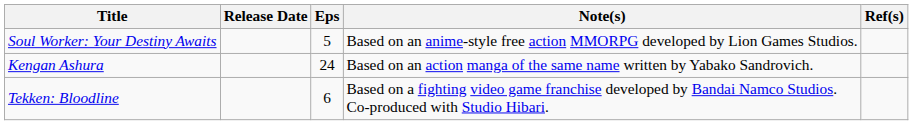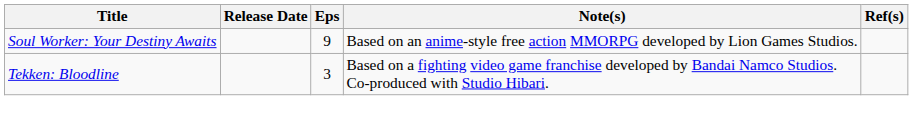Soul Worker: Your Destiny Awaits | Eps: 5 -> 9
- row: Kengan Ashura | 24 | Based on an action manga of the same name written by Yabako Sandrovich.
Tekken: Bloodline | Eps: 6 -> 3
